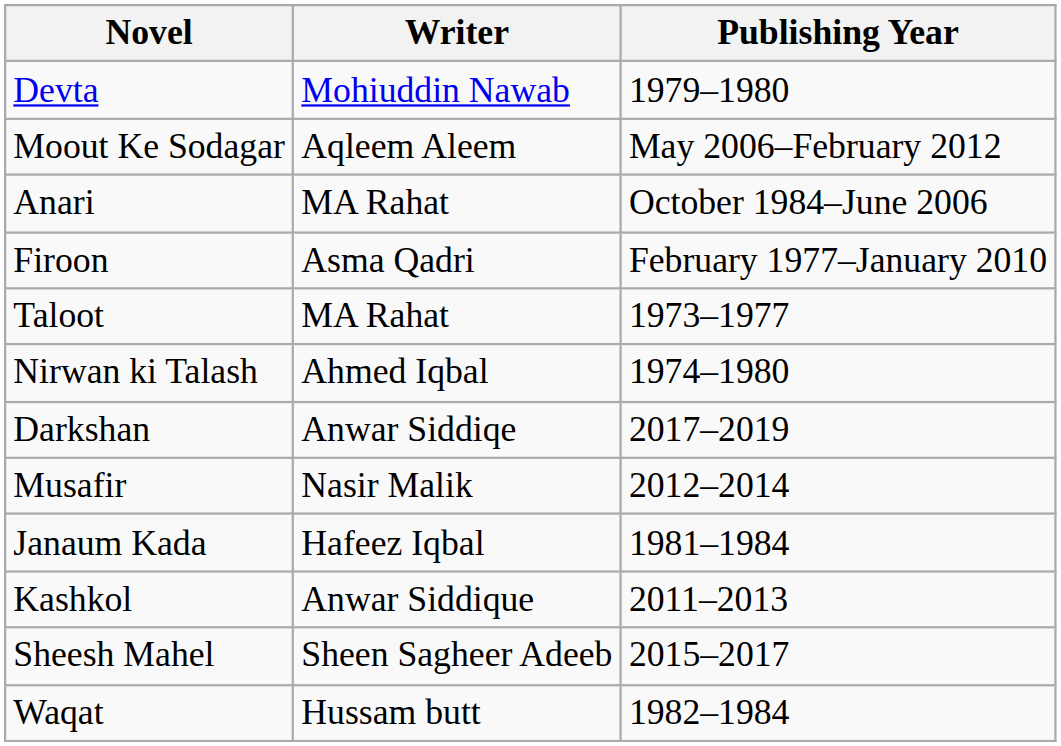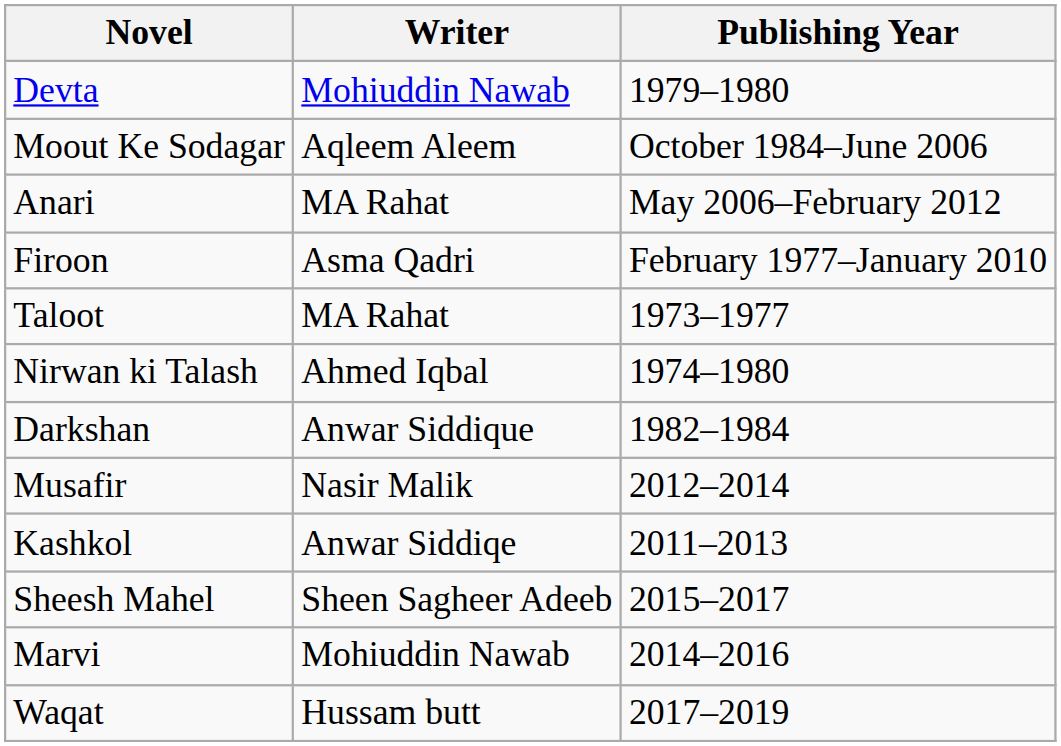Moout Ke Sodagar | Publishing Year: May 2006–February 2012 -> October 1984–June 2006
Anari | Publishing Year: October 1984–June 2006 -> May 2006–February 2012
Darkshan | Writer: Anwar Siddiqe -> Anwar Siddique
Darkshan | Publishing Year: 2017–2019 -> 1982–1984
- row: Janaum Kada | Hafeez Iqbal | 1981–1984
Kashkol | Writer: Anwar Siddique -> Anwar Siddiqe
+ row: Marvi | Mohiuddin Nawab | 2014–2016
Waqat | Publishing Year: 1982–1984 -> 2017–2019
